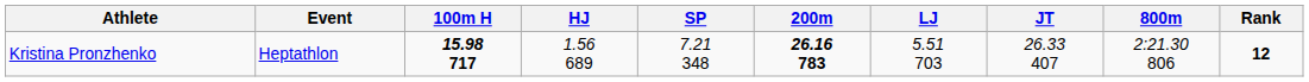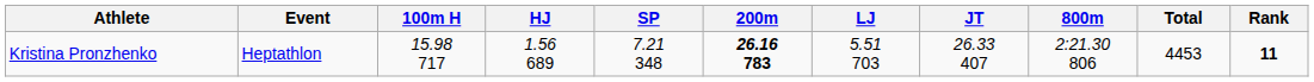+ column: Total | 4453
Kristina Pronzhenko | 100m H: bold -> normal
Kristina Pronzhenko | Rank: 12 -> 11
